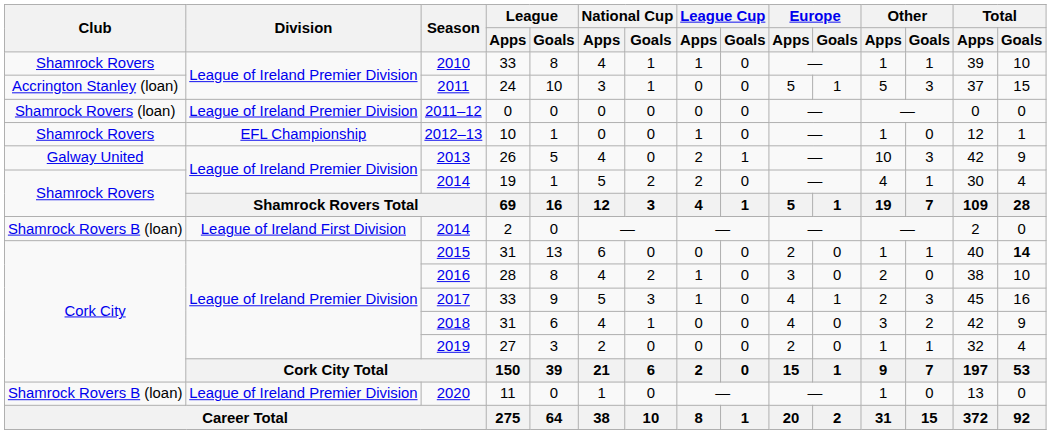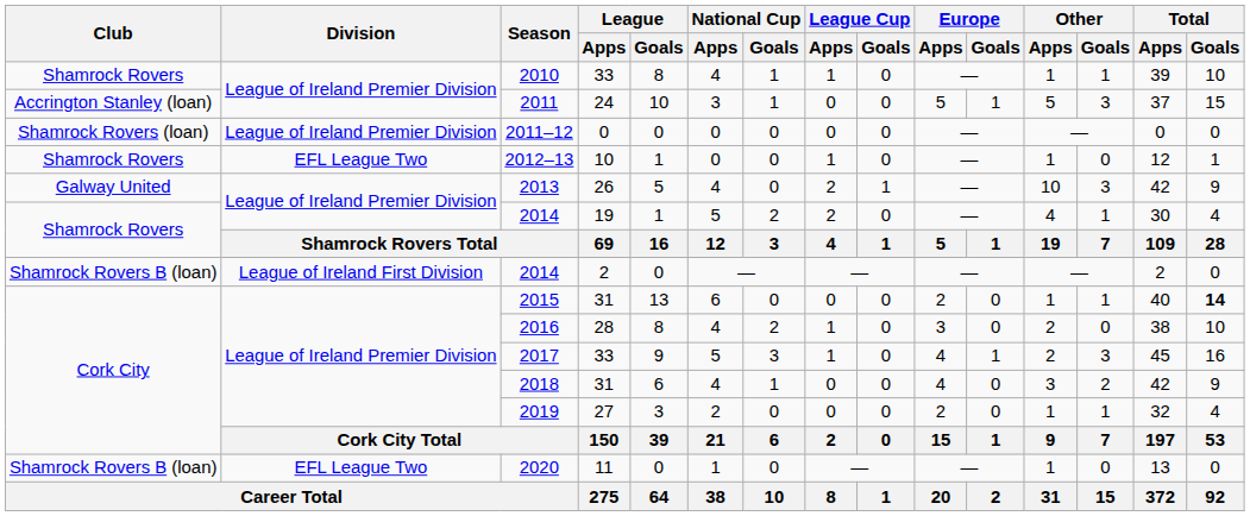2012–13 | Division: EFL Championship -> EFL League Two
2020 | Division: League of Ireland Premier Division -> EFL League Two
